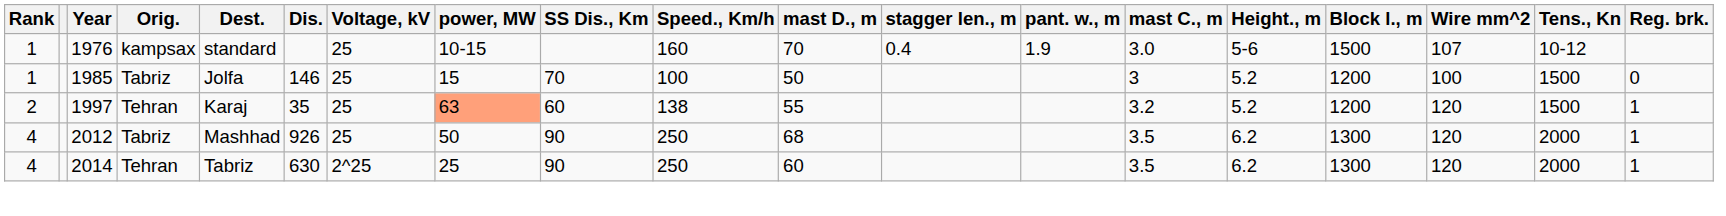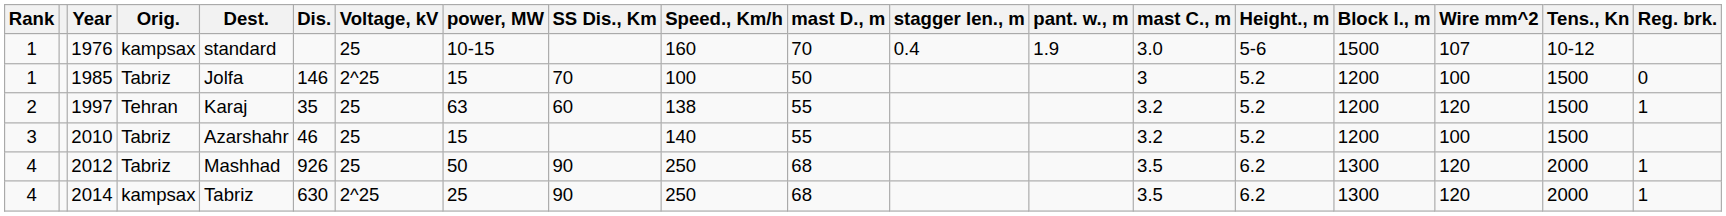1985 | Voltage, kV: 25 -> 2^25
1997 | power, MW: lightsalmon background -> no background
+ row: 3 | 2010 | Tabriz | Azarshahr | 46 | 25 | 15 | 140 | 55 | 3.2 | 5.2 | 1200 | 100 | 1500
2014 | Orig.: Tehran -> kampsax
2014 | mast D., m: 60 -> 68
